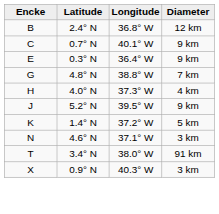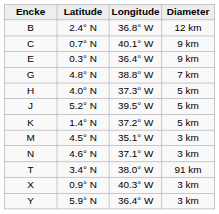H | Diameter: 4 km -> 5 km
J | Diameter: 9 km -> 5 km
+ row: M | 4.5° N | 35.1° W | 3 km
+ row: Y | 5.9° N | 36.4° W | 3 km
